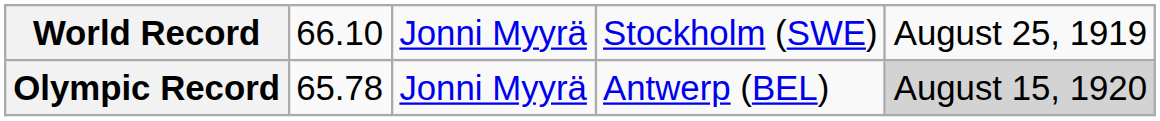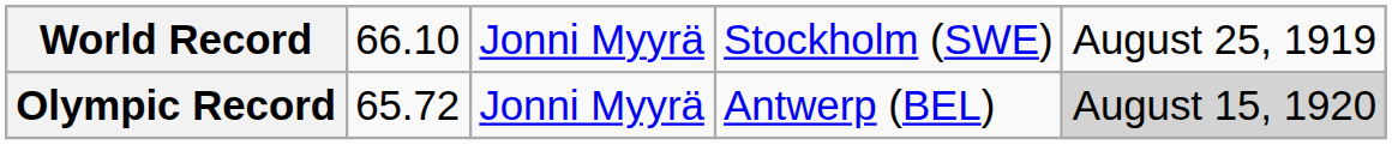Olympic Record | column 2: 65.78 -> 65.72
